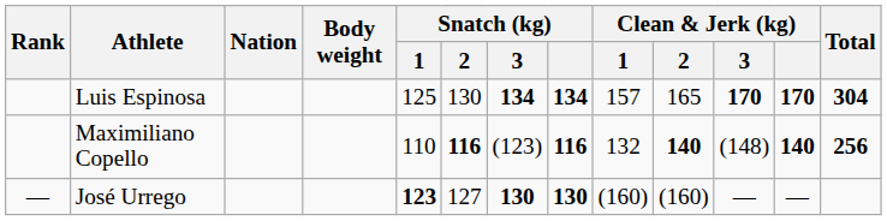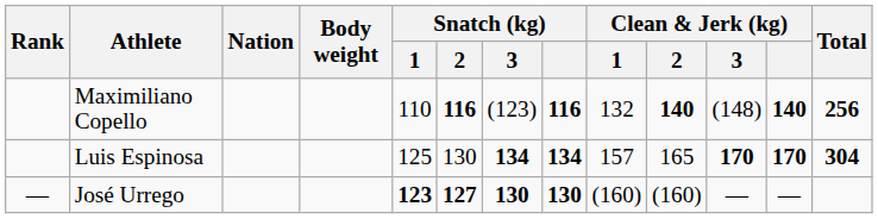rows swapped: Luis Espinosa <-> Maximiliano Copello
José Urrego | Snatch (kg) / 2: normal -> bold
